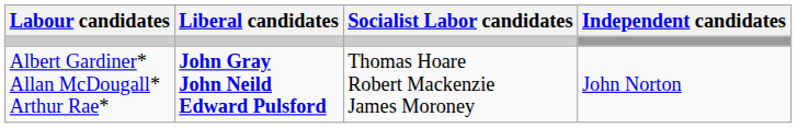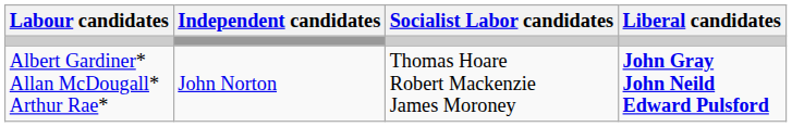columns swapped: Liberal candidates <-> Independent candidates
